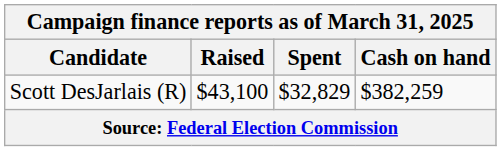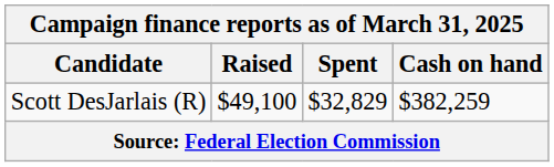Scott DesJarlais (R) | Raised: $43,100 -> $49,100
